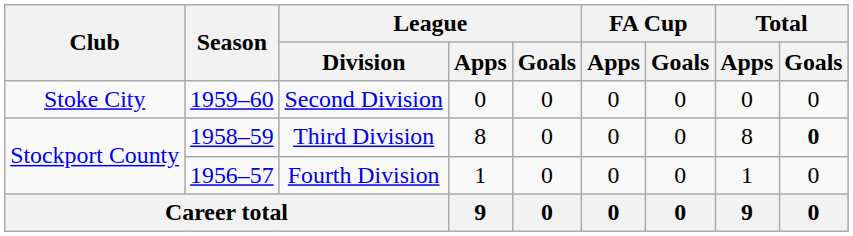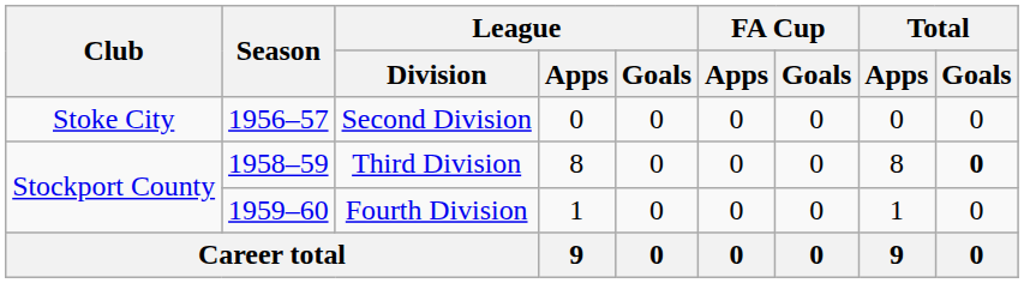Second Division | Season: 1959–60 -> 1956–57
Fourth Division | Season: 1956–57 -> 1959–60
